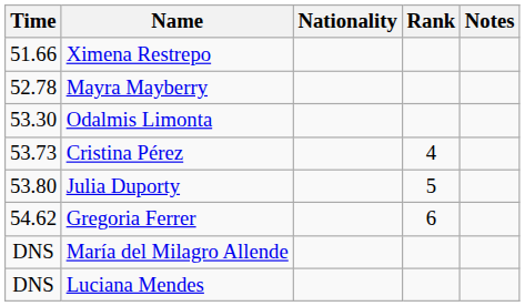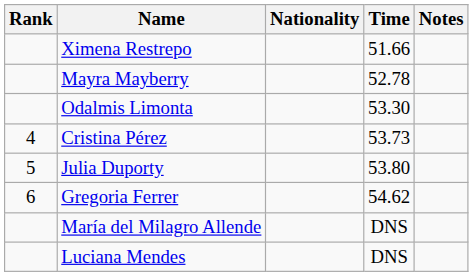columns swapped: Rank <-> Time
